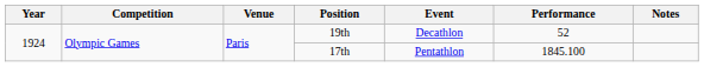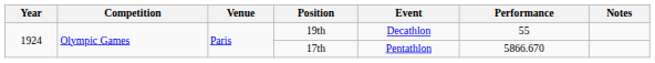19th | Performance: 52 -> 55
17th | Performance: 1845.100 -> 5866.670
